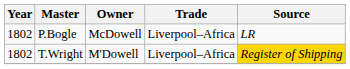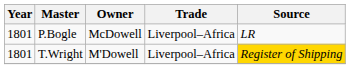P.Bogle | Year: 1802 -> 1801
T.Wright | Year: 1802 -> 1801
